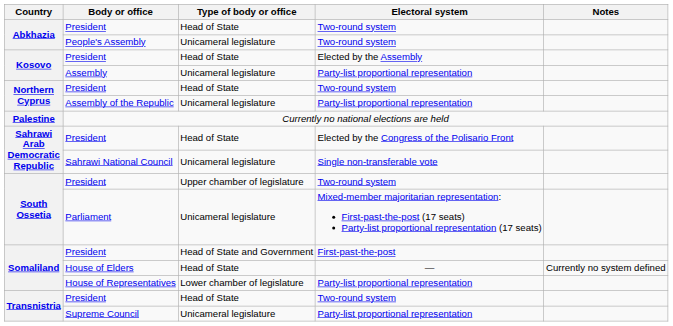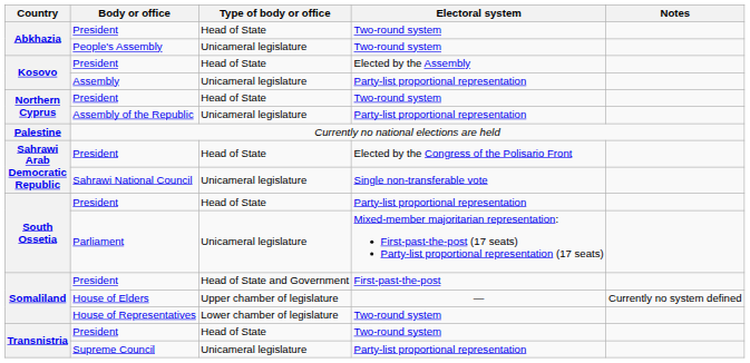South Ossetia / President | Type of body or office: Upper chamber of legislature -> Head of State
South Ossetia / President | Electoral system: Two-round system -> Party-list proportional representation
House of Elders | Type of body or office: Head of State -> Upper chamber of legislature
House of Representatives | Electoral system: Party-list proportional representation -> Two-round system
